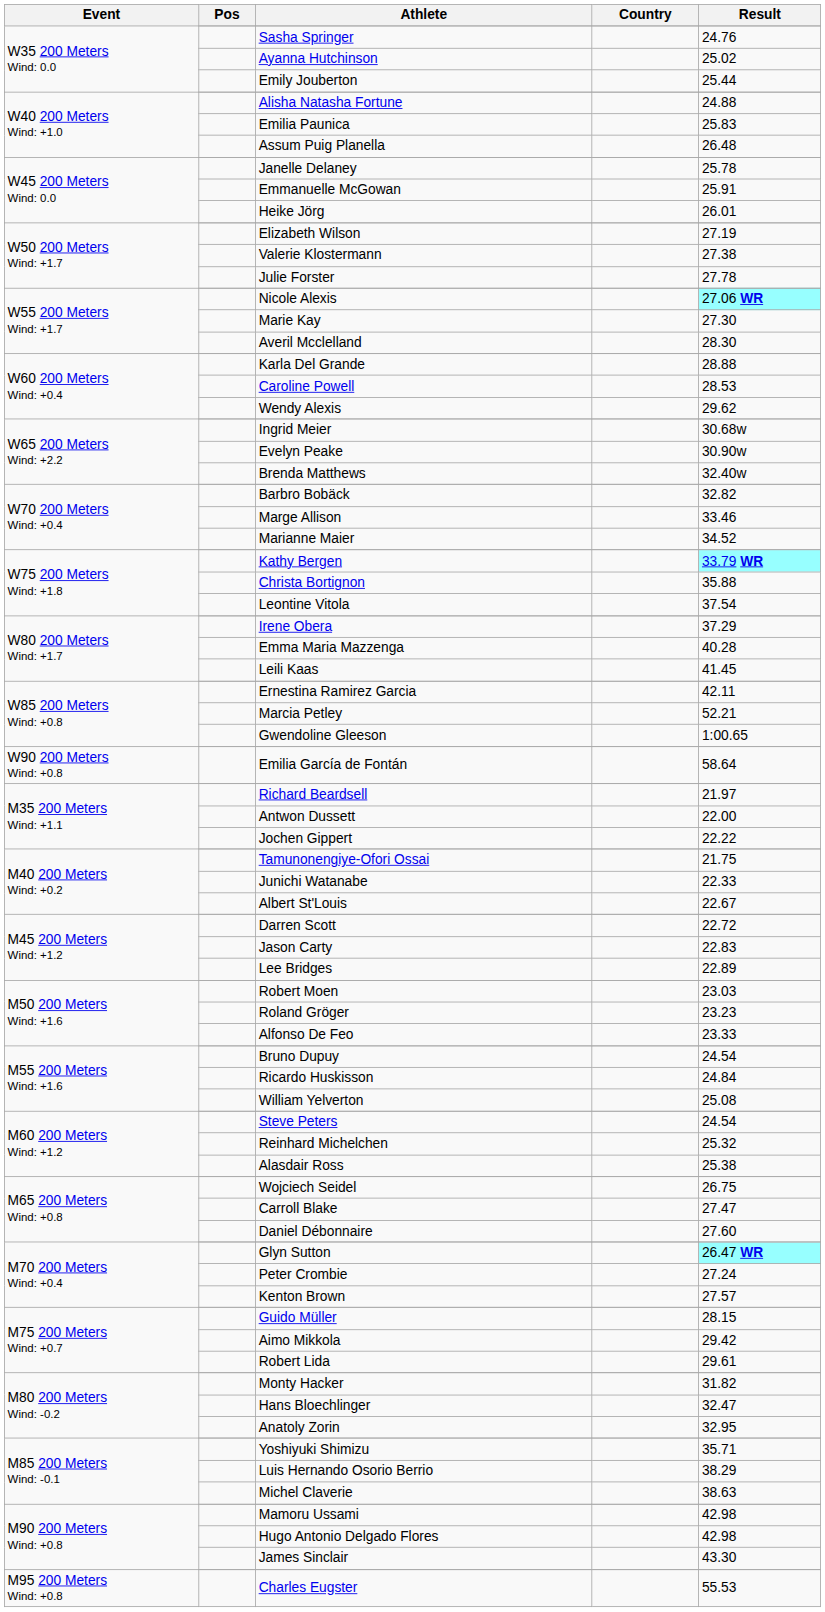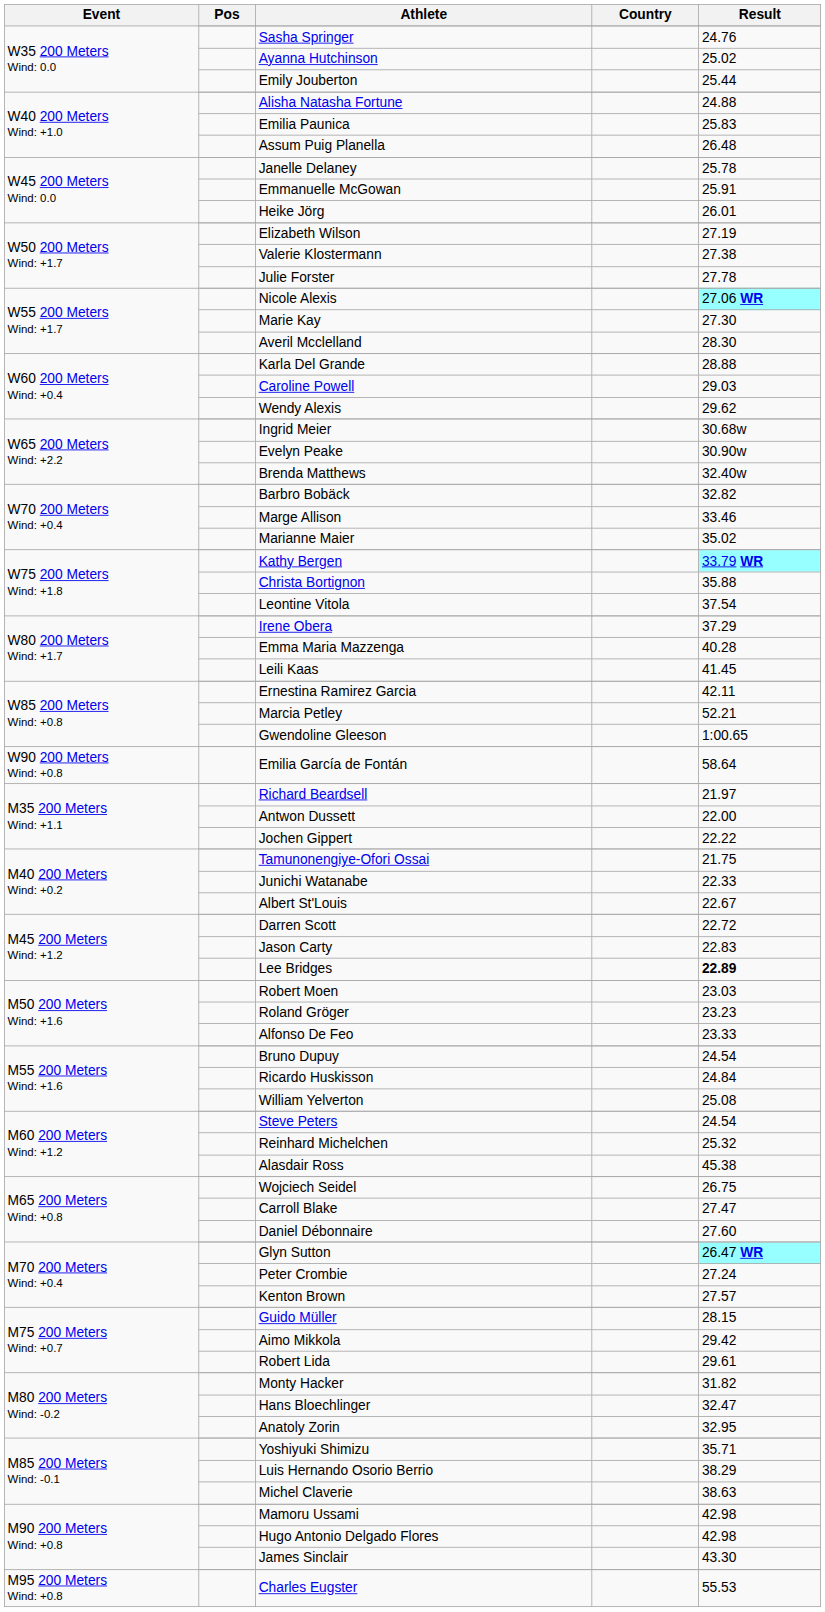Caroline Powell | Result: 28.53 -> 29.03
Marianne Maier | Result: 34.52 -> 35.02
Lee Bridges | Result: normal -> bold
Alasdair Ross | Result: 25.38 -> 45.38
